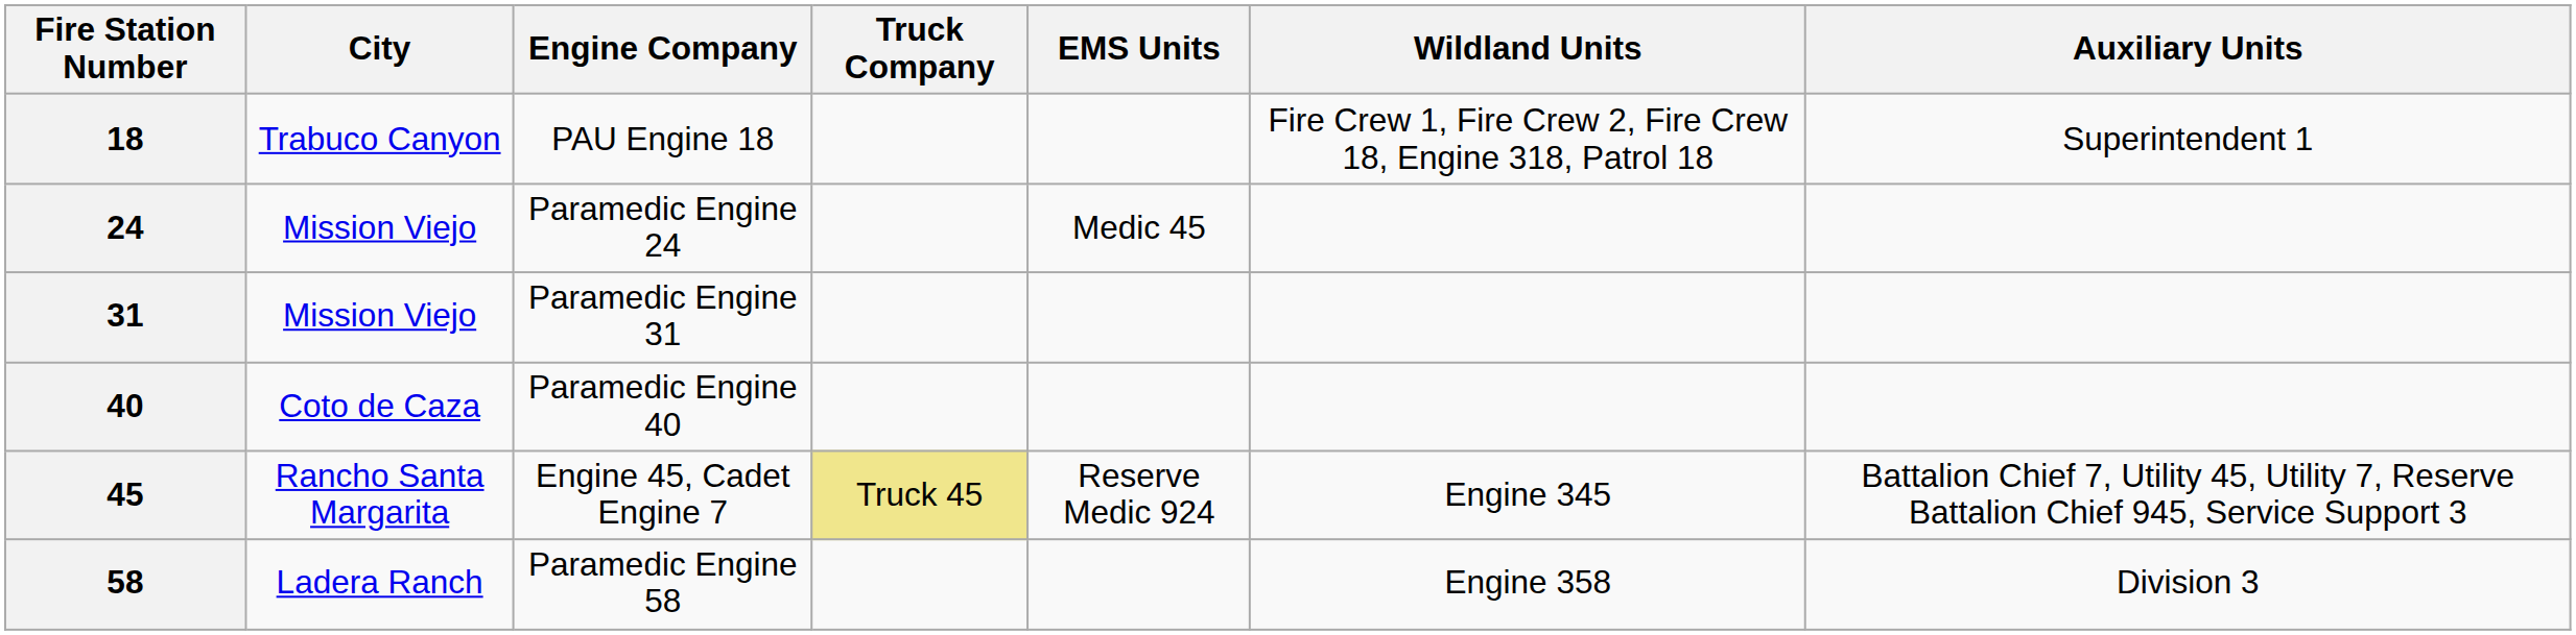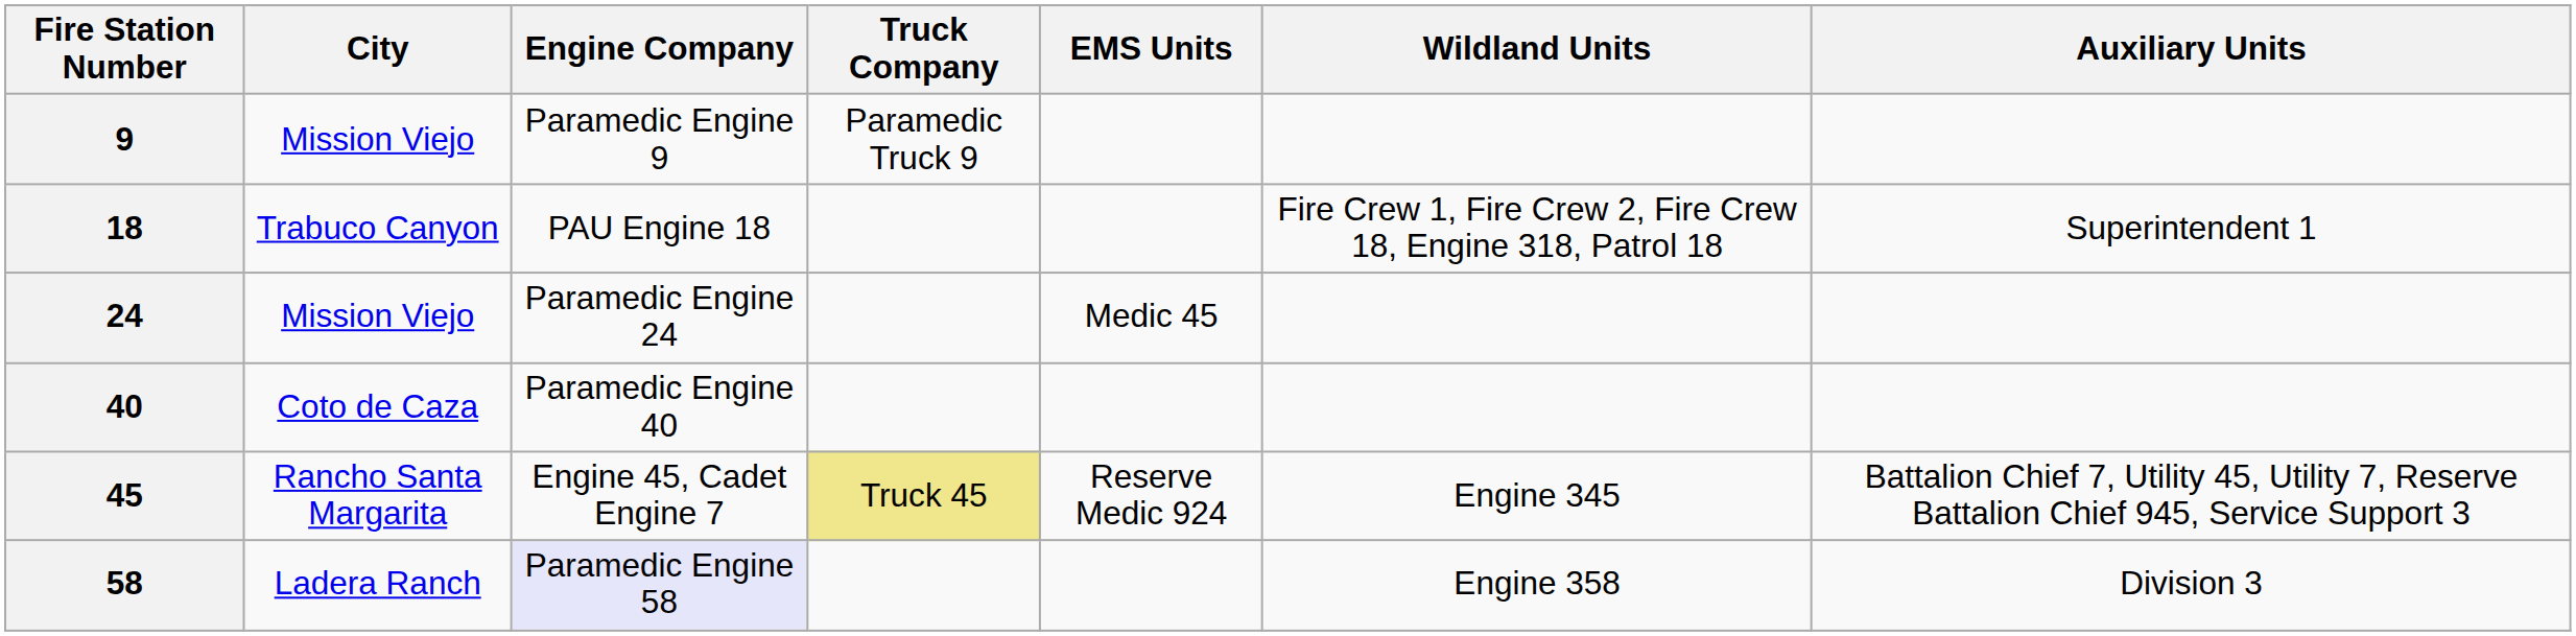+ row: 9 | Mission Viejo | Paramedic Engine 9 | Paramedic Truck 9
- row: 31 | Mission Viejo | Paramedic Engine 31
58 | Engine Company: no background -> lavender background
